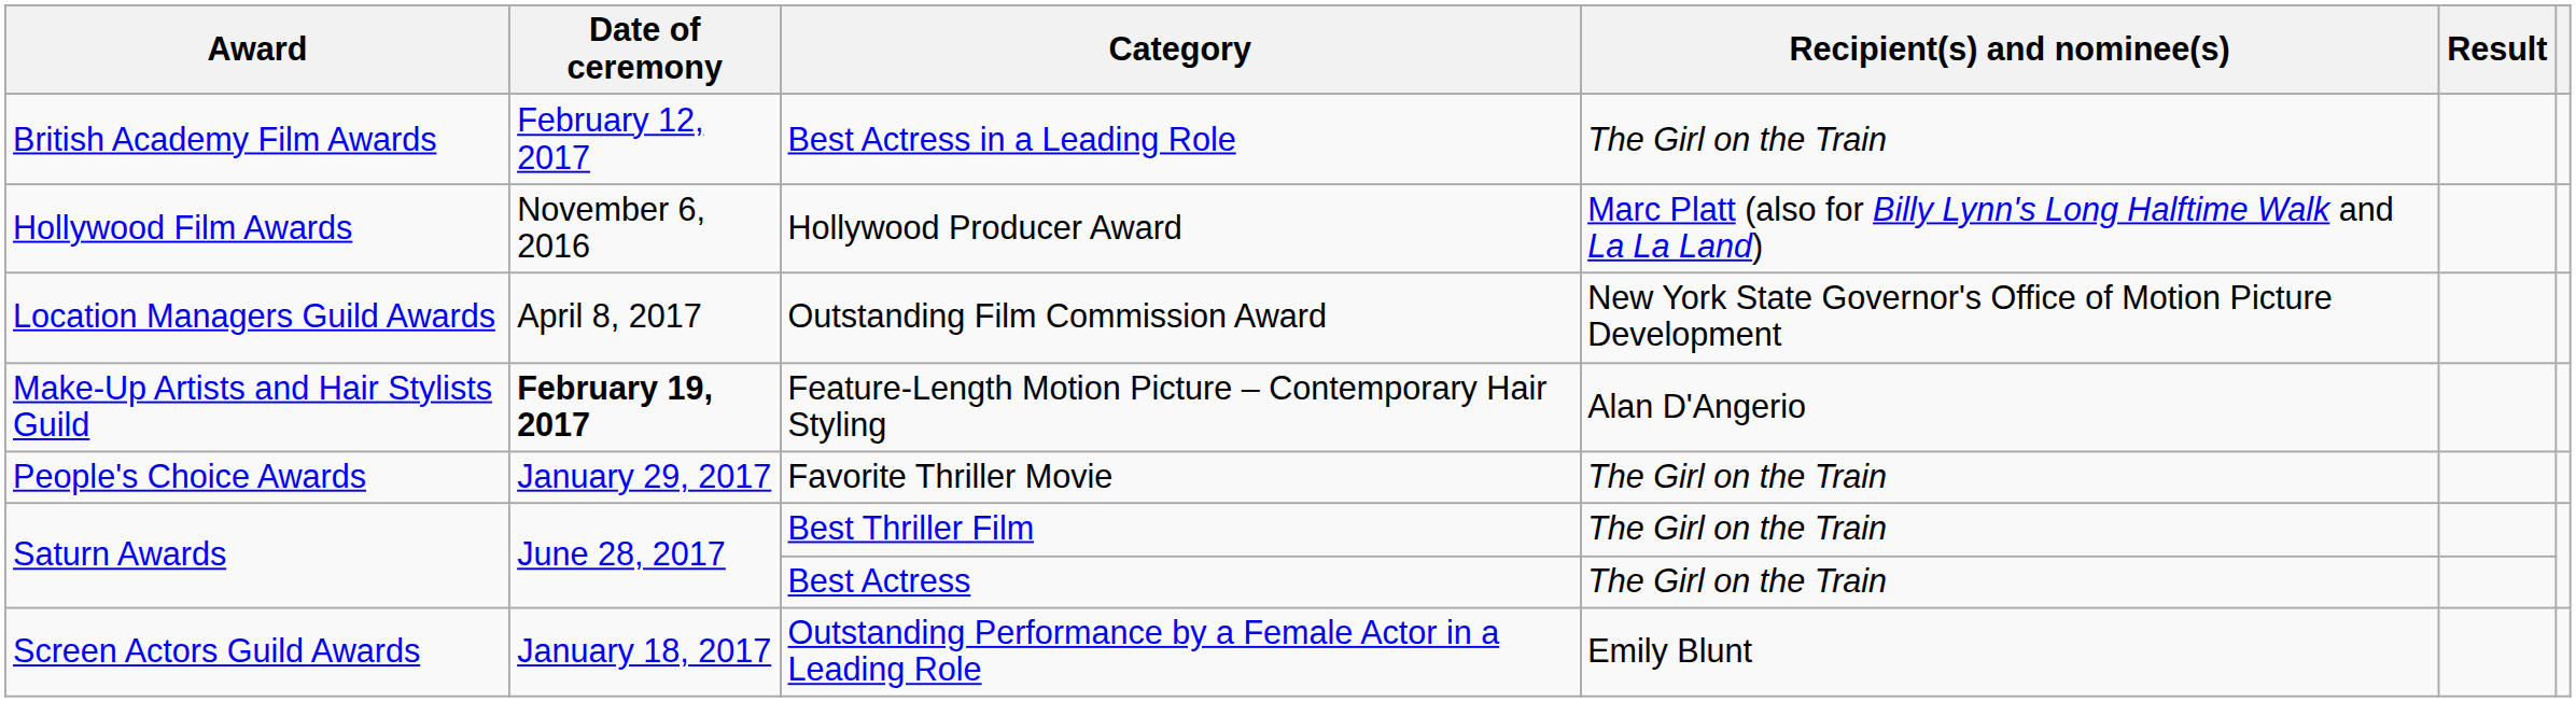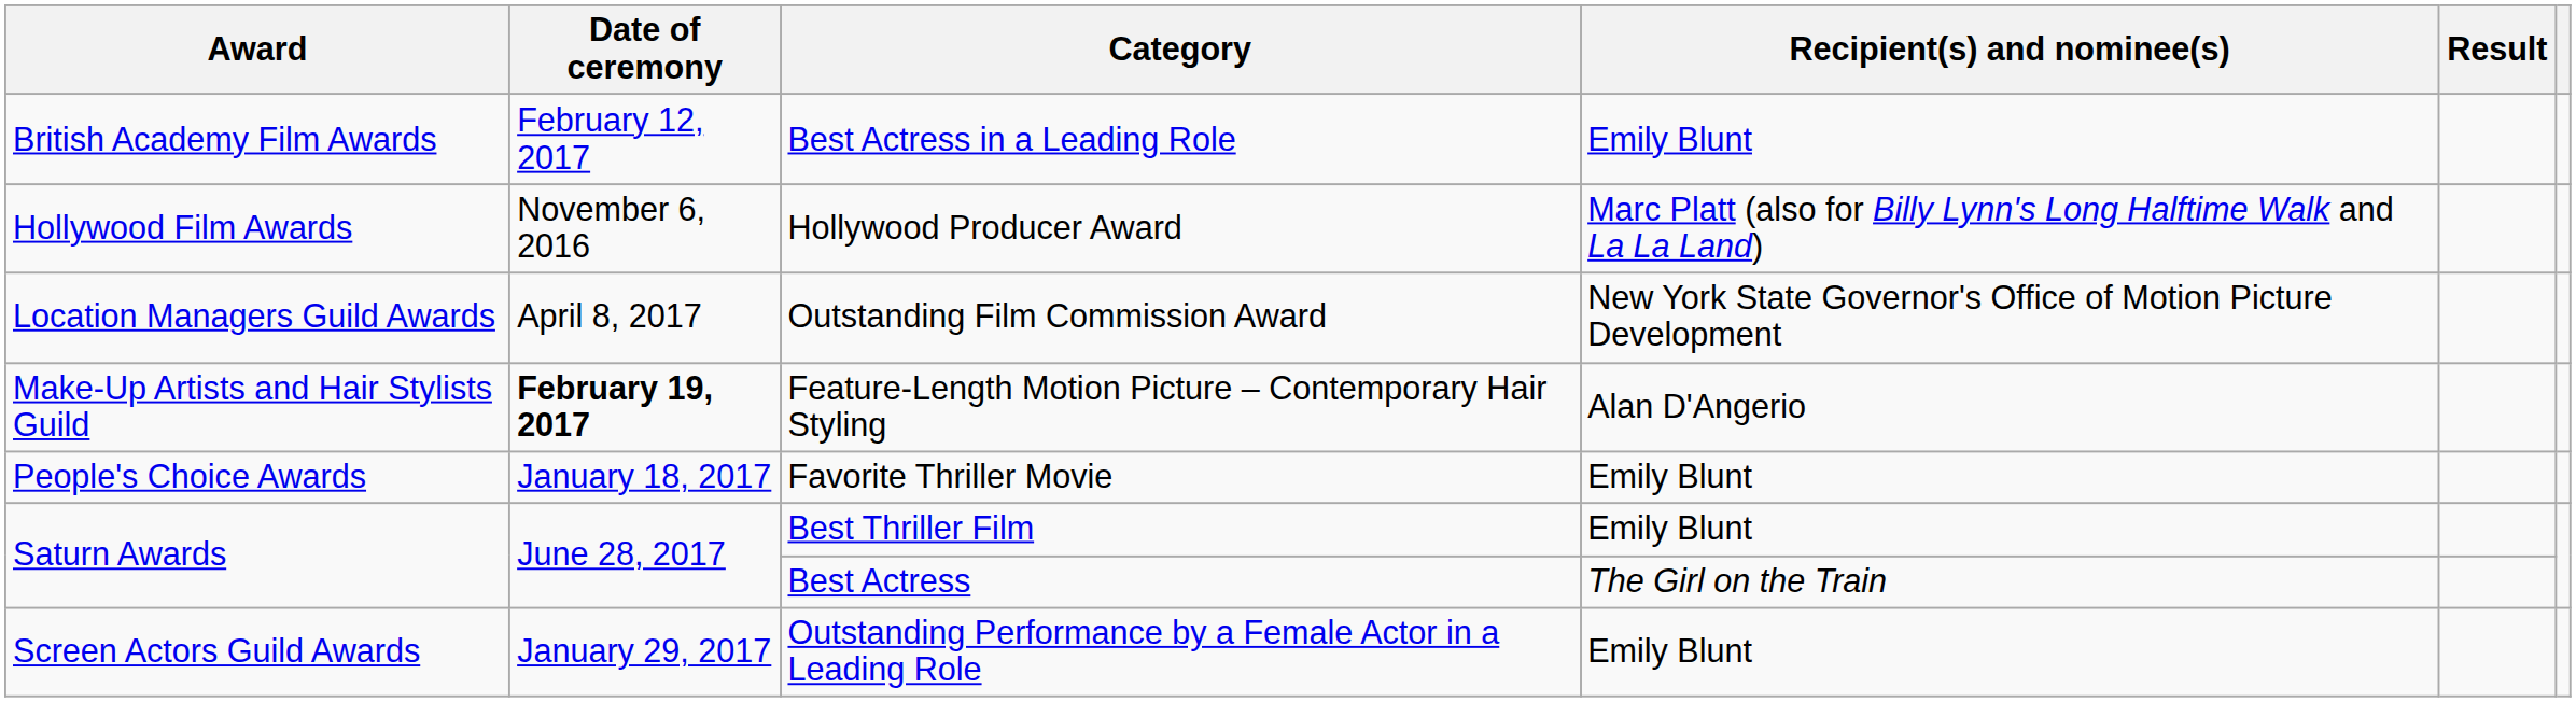Best Actress in a Leading Role | Recipient(s) and nominee(s): The Girl on the Train -> Emily Blunt
Favorite Thriller Movie | Date of ceremony: January 29, 2017 -> January 18, 2017
Favorite Thriller Movie | Recipient(s) and nominee(s): The Girl on the Train -> Emily Blunt
Best Thriller Film | Recipient(s) and nominee(s): The Girl on the Train -> Emily Blunt
Outstanding Performance by a Female Actor in a Leading Role | Date of ceremony: January 18, 2017 -> January 29, 2017
